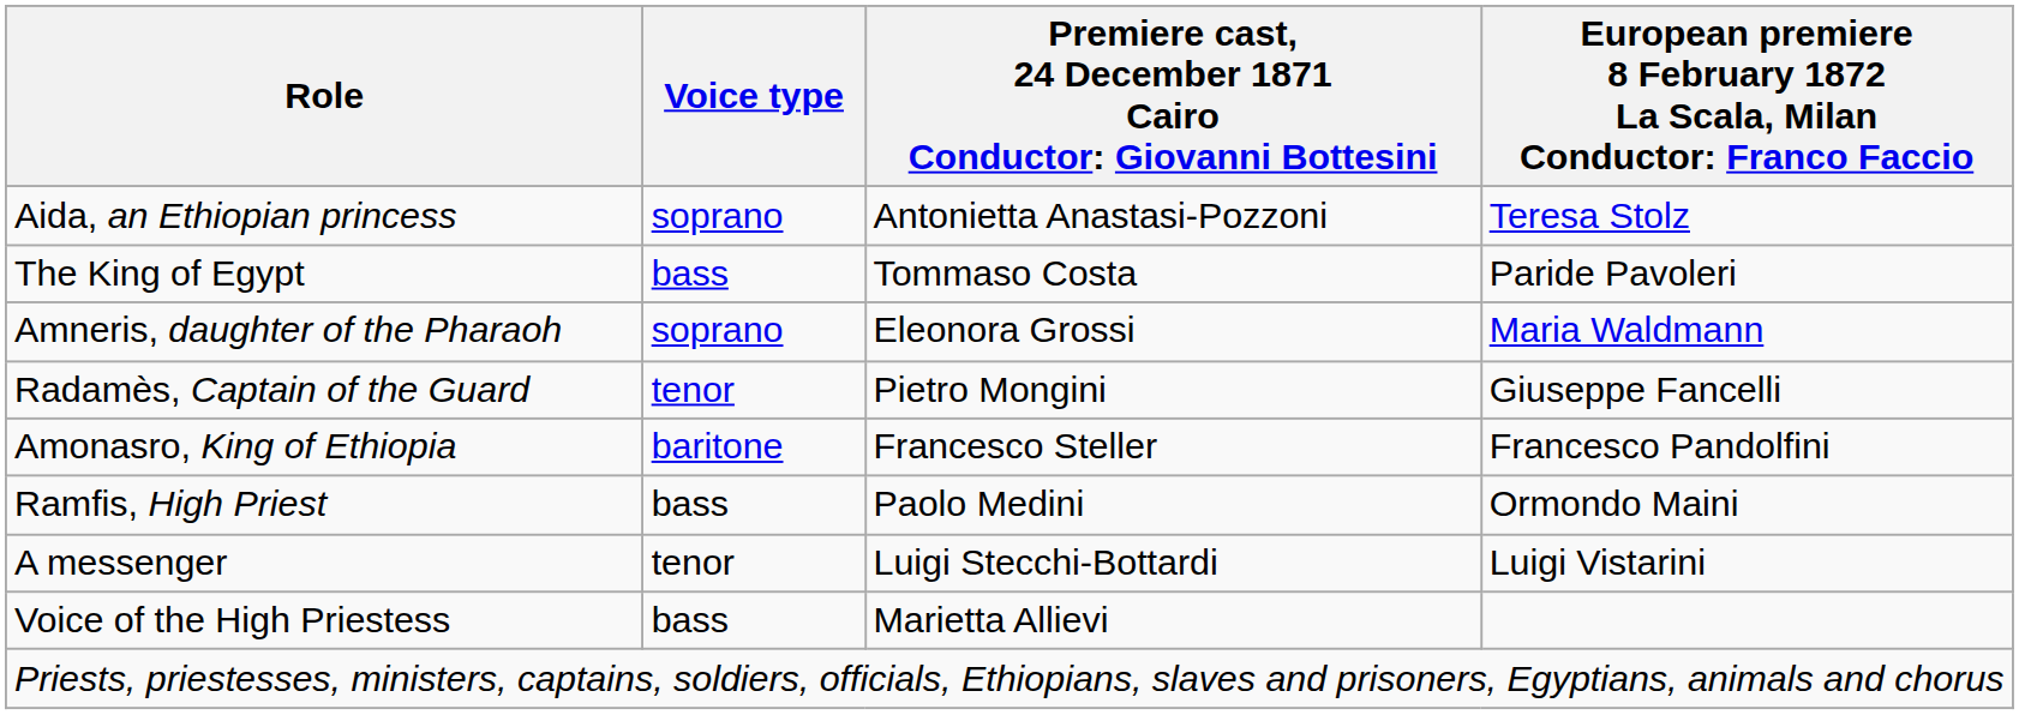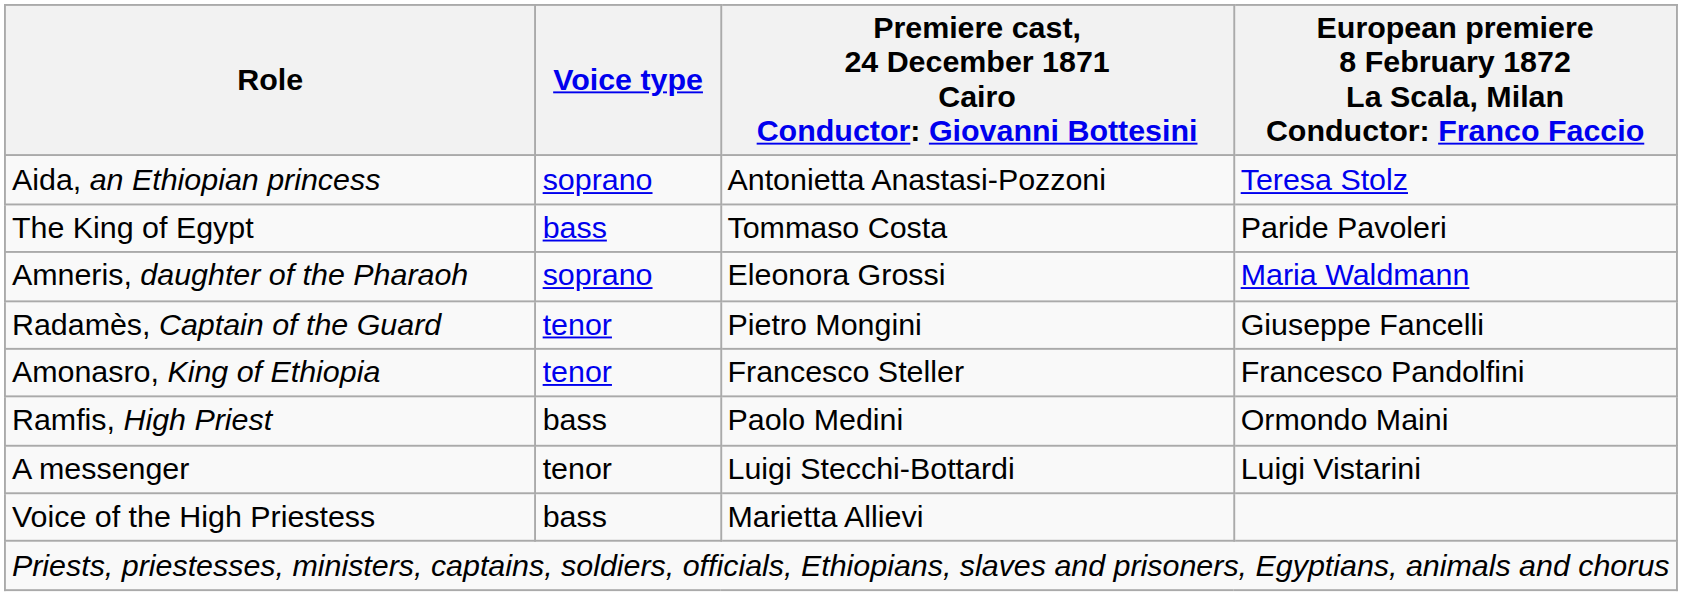Amonasro, King of Ethiopia | Voice type: baritone -> tenor
